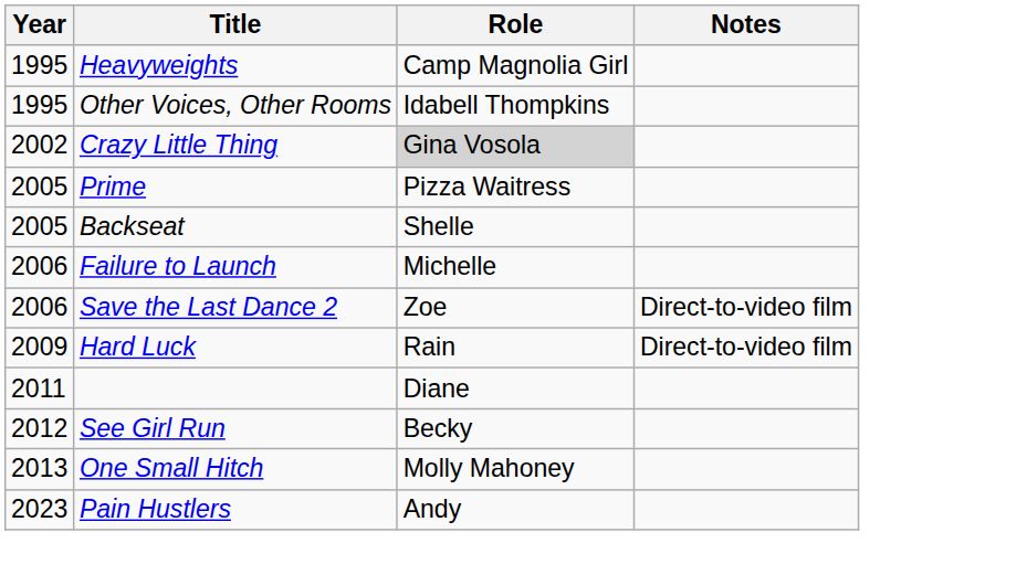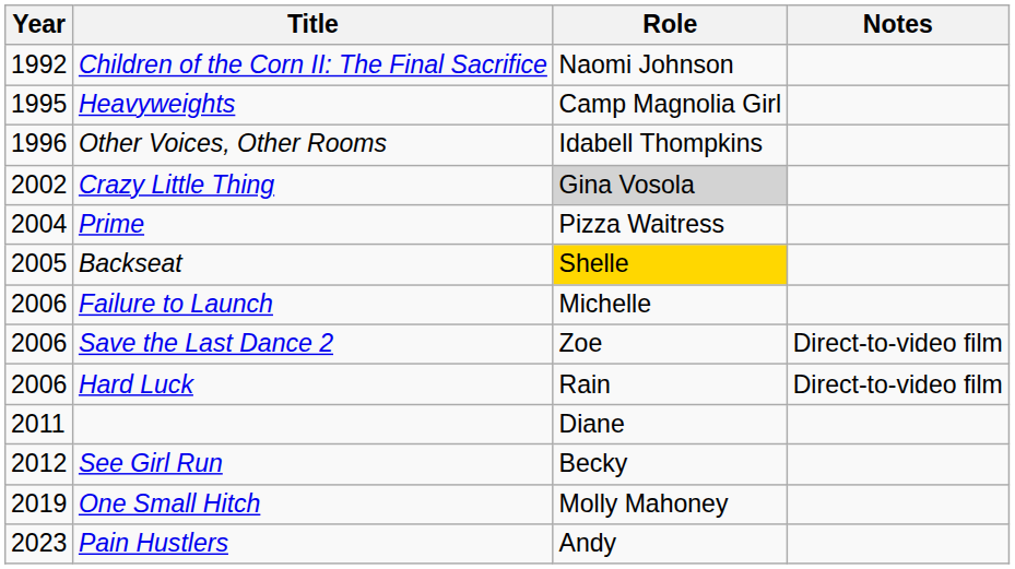+ row: 1992 | Children of the Corn II: The Final Sacrifice | Naomi Johnson
Other Voices, Other Rooms | Year: 1995 -> 1996
Prime | Year: 2005 -> 2004
Backseat | Role: no background -> gold background
Hard Luck | Year: 2009 -> 2006
One Small Hitch | Year: 2013 -> 2019
